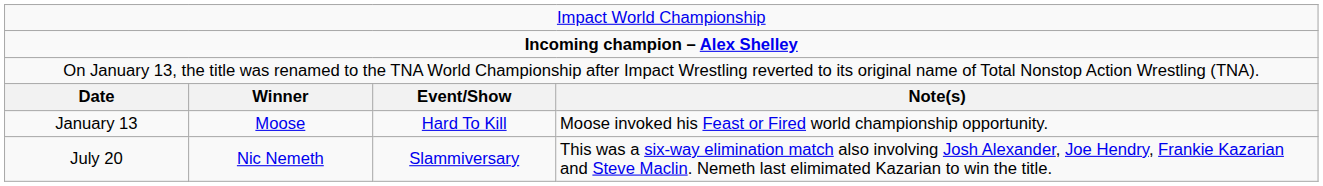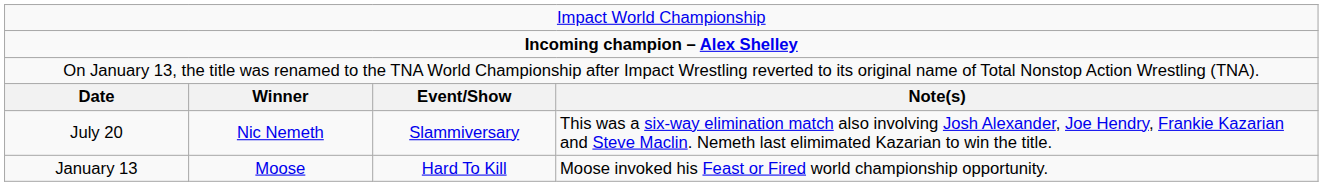rows swapped: January 13 <-> July 20
